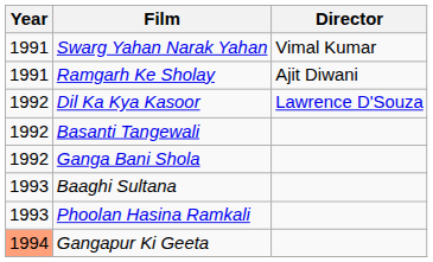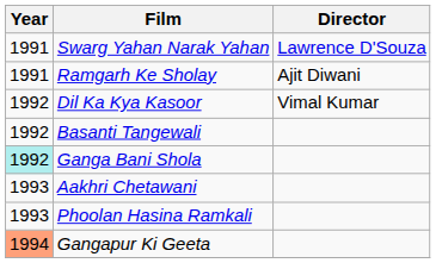Swarg Yahan Narak Yahan | Director: Vimal Kumar -> Lawrence D'Souza
Dil Ka Kya Kasoor | Director: Lawrence D'Souza -> Vimal Kumar
Ganga Bani Shola | Year: no background -> paleturquoise background
- row: 1993 | Baaghi Sultana
+ row: 1993 | Aakhri Chetawani
